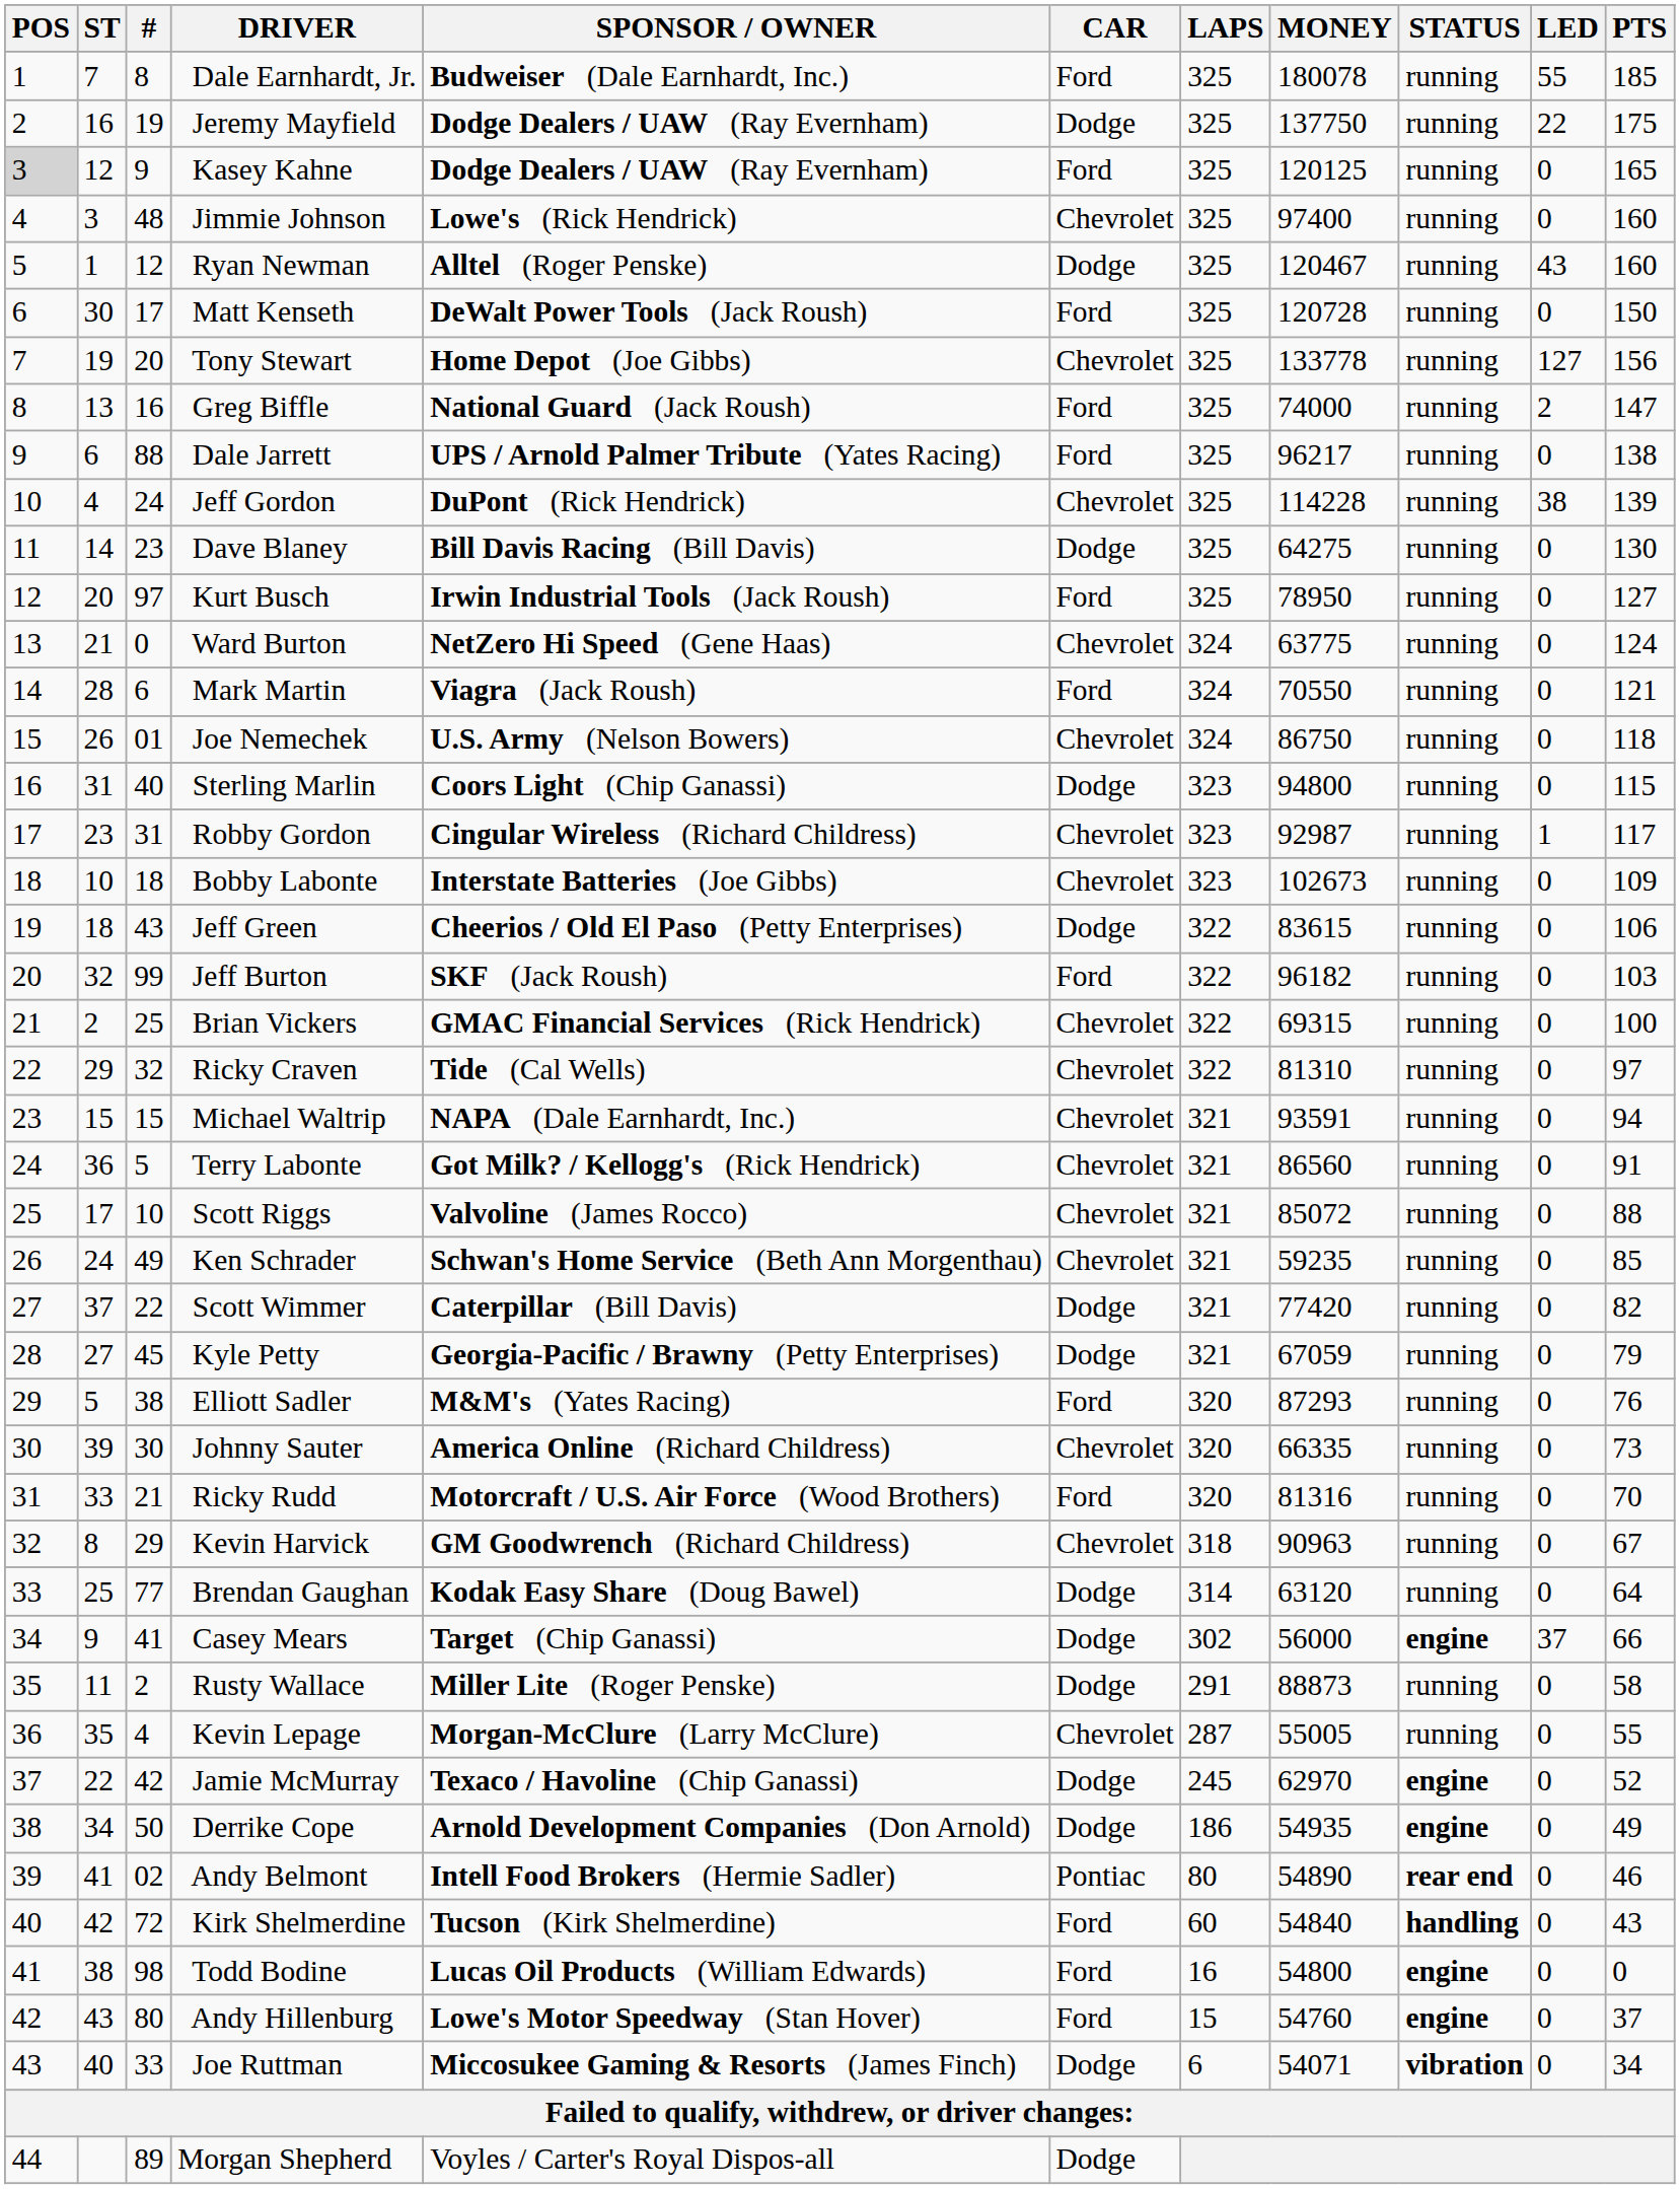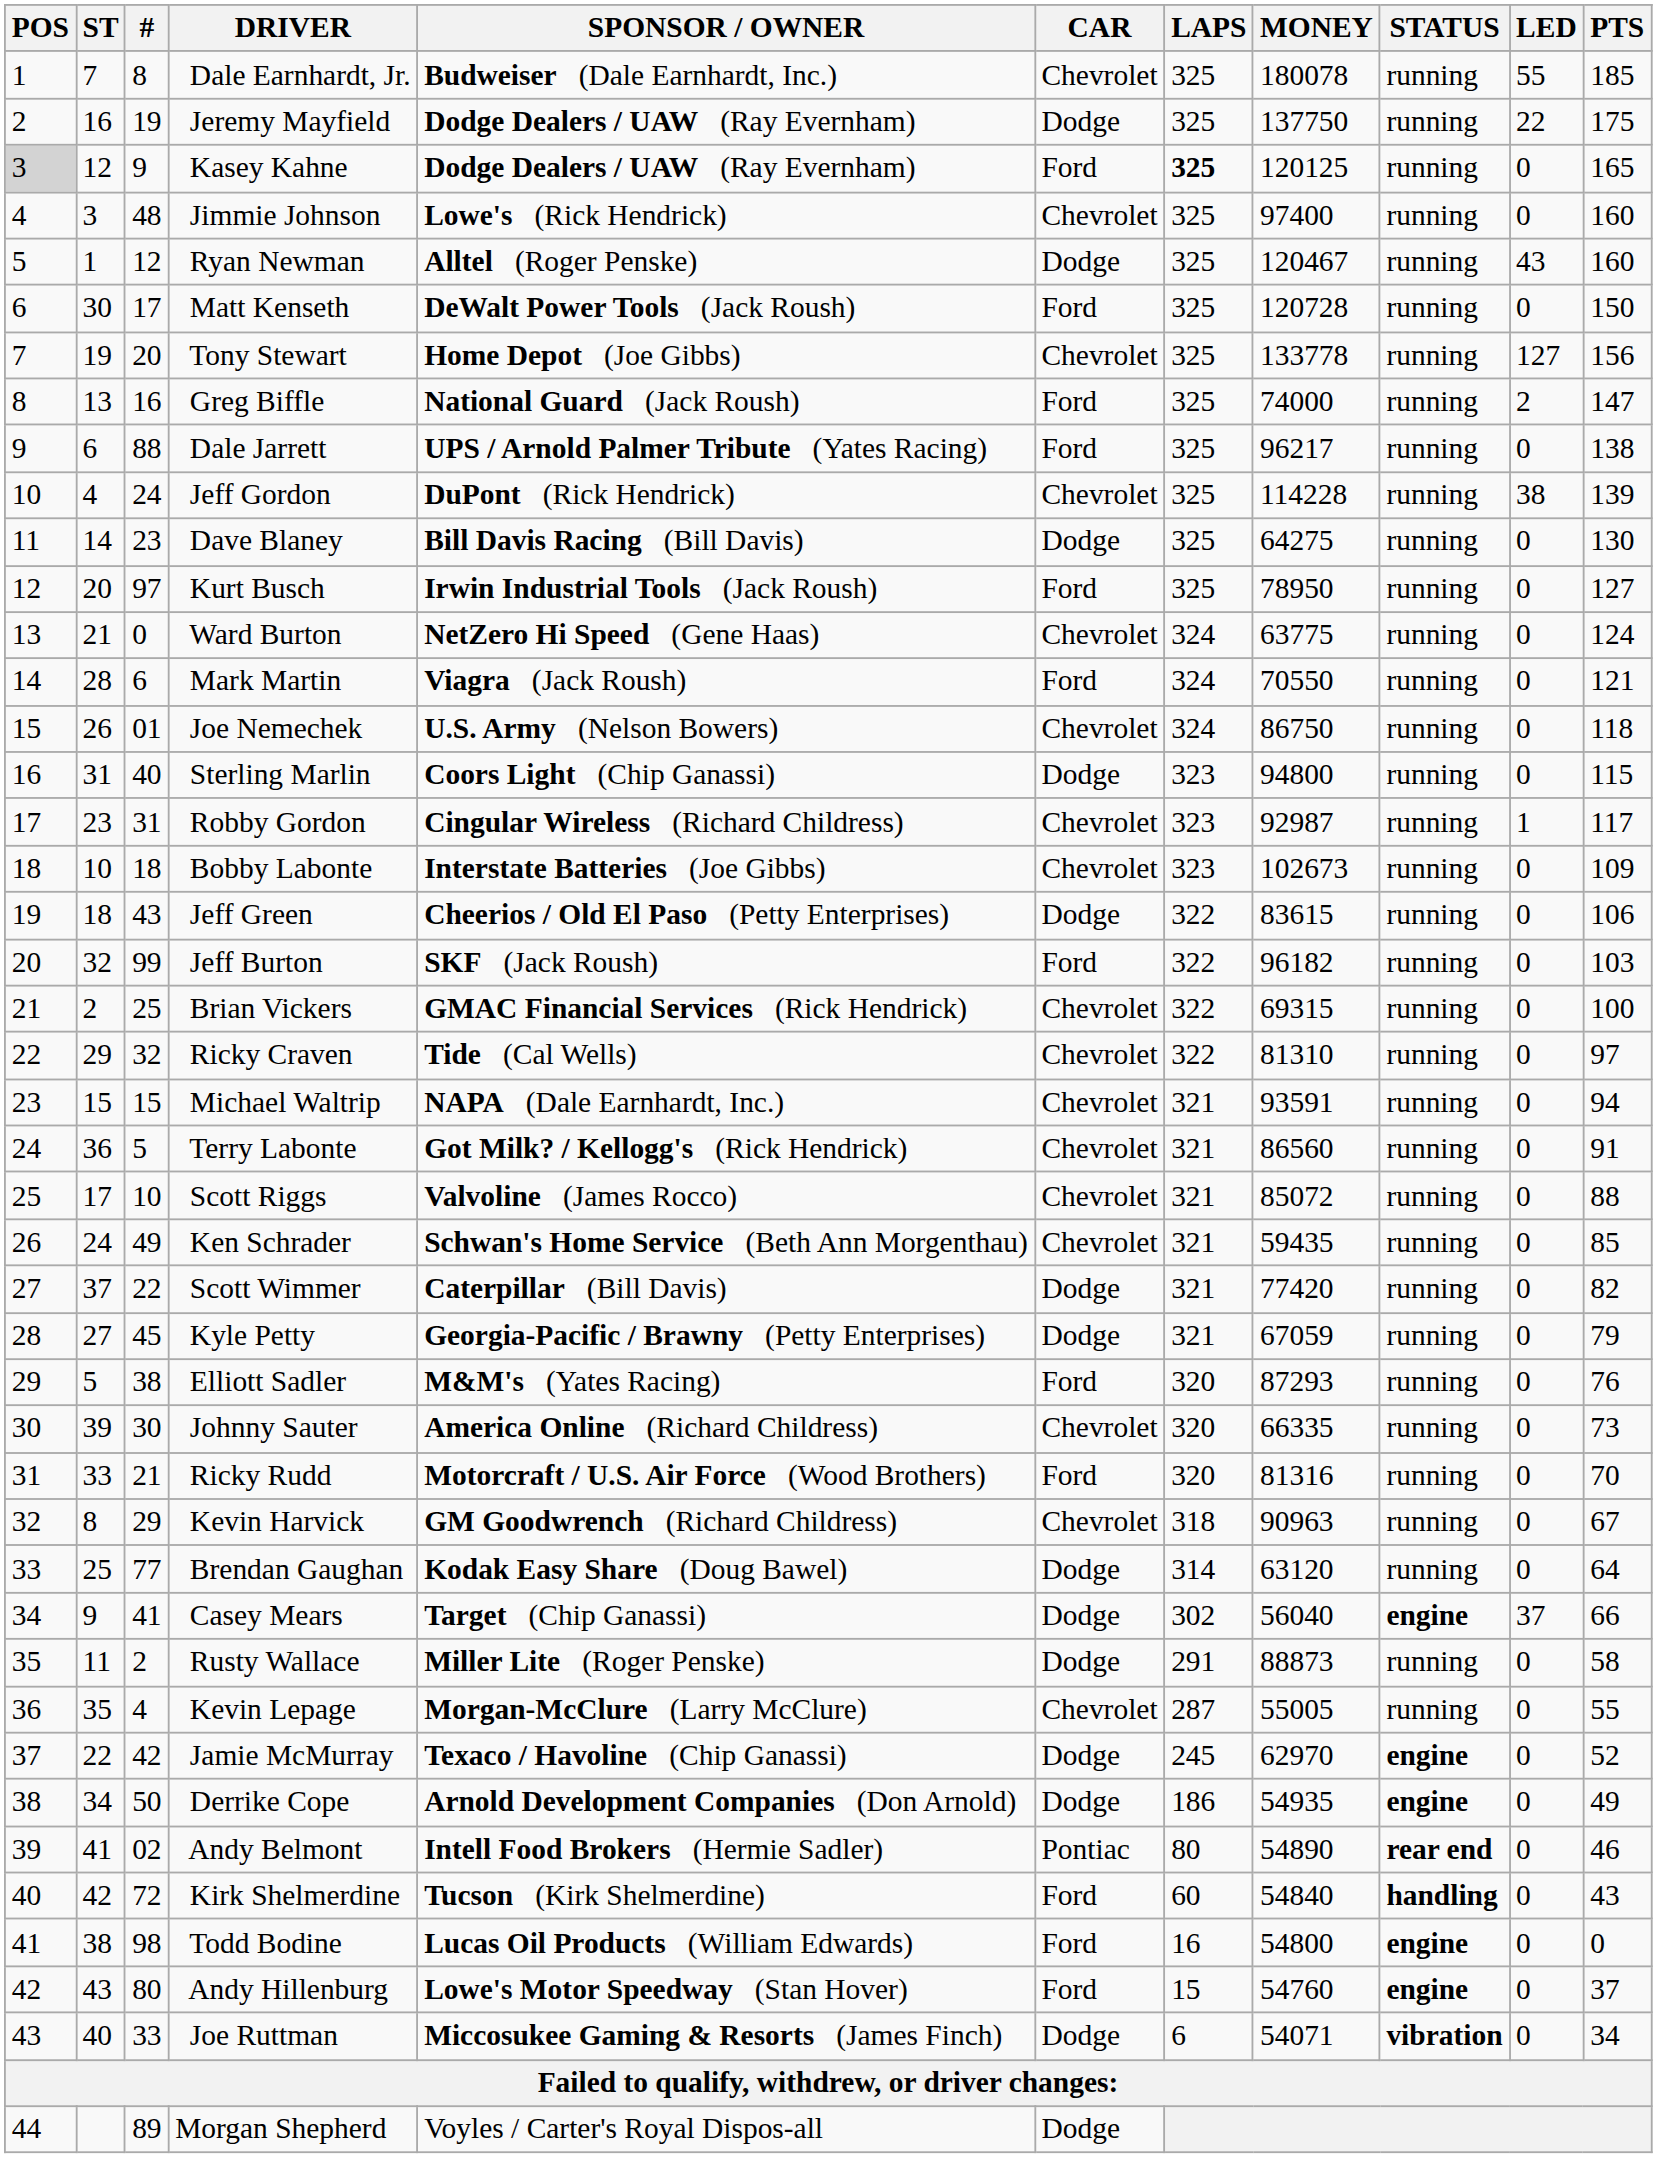Dale Earnhardt, Jr. | CAR: Ford -> Chevrolet
Kasey Kahne | LAPS: normal -> bold
Ken Schrader | MONEY: 59235 -> 59435
Casey Mears | MONEY: 56000 -> 56040
